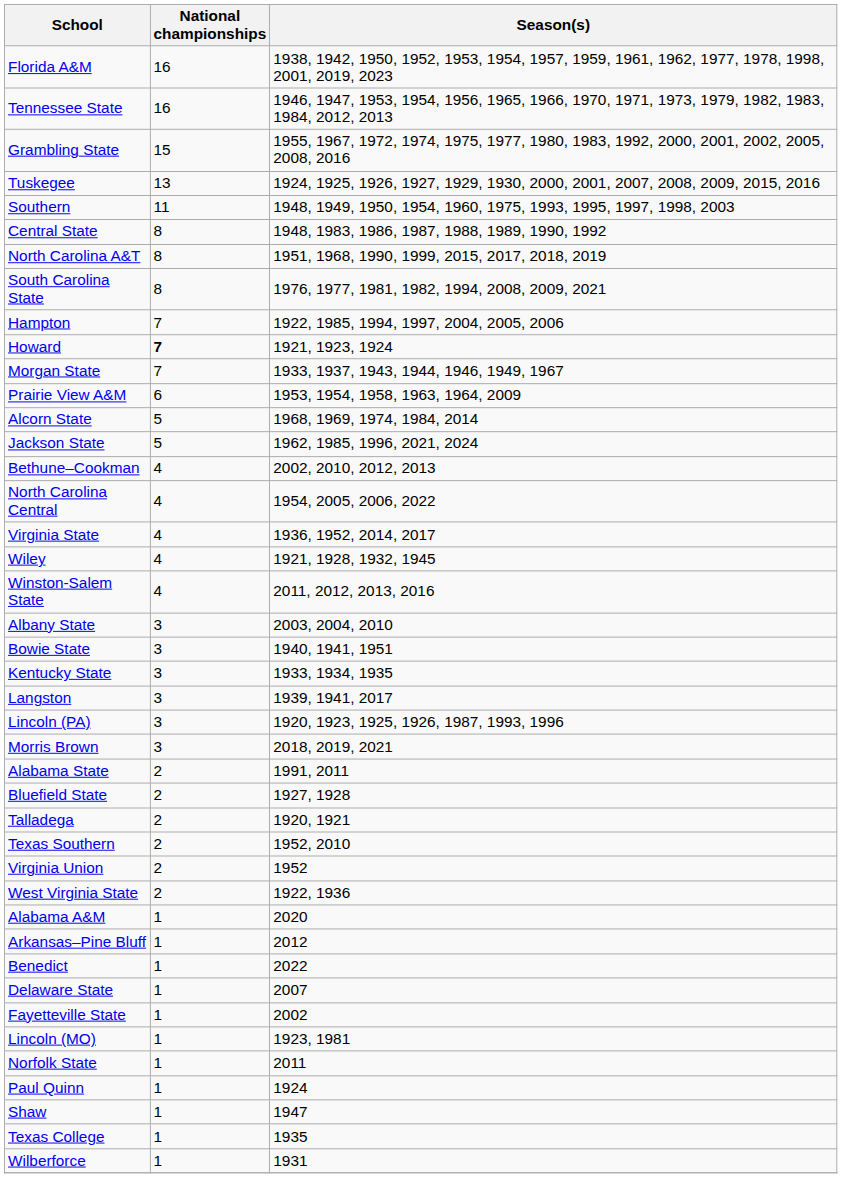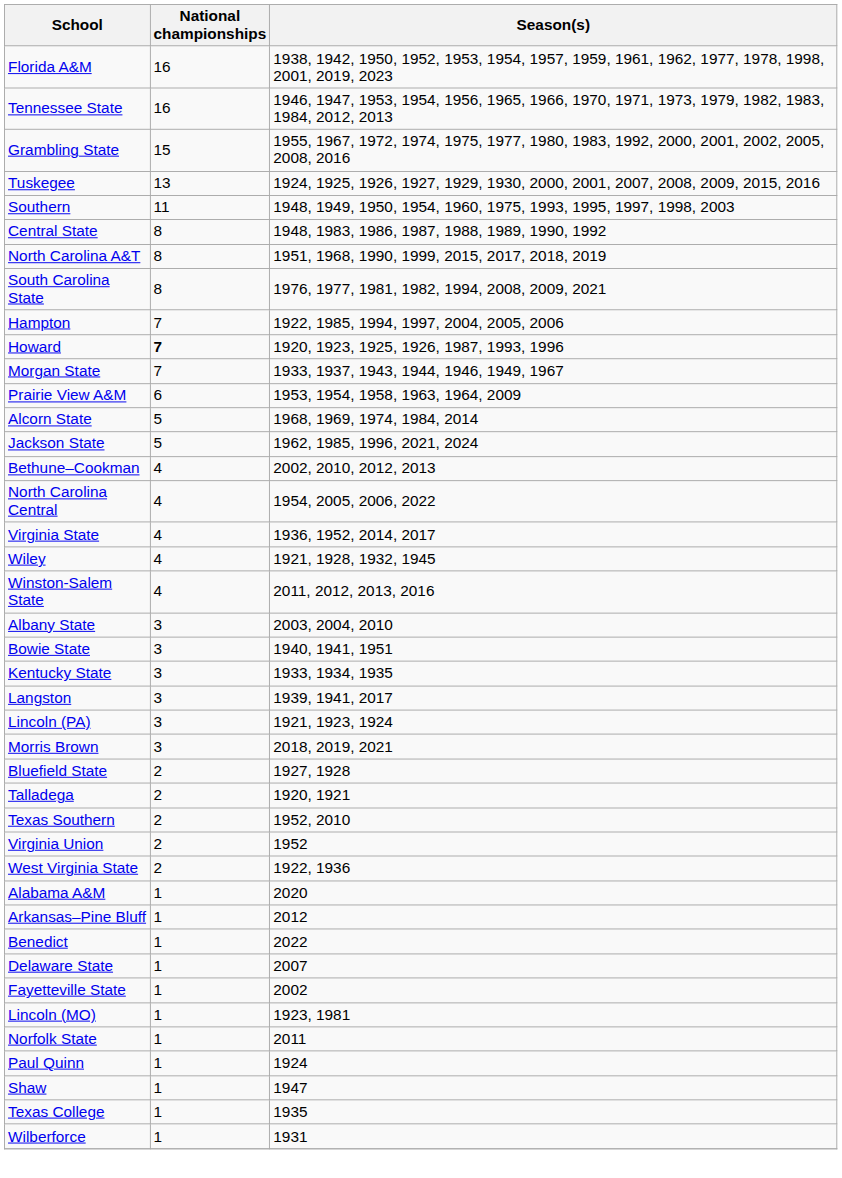Howard | Season(s): 1921, 1923, 1924 -> 1920, 1923, 1925, 1926, 1987, 1993, 1996
Lincoln (PA) | Season(s): 1920, 1923, 1925, 1926, 1987, 1993, 1996 -> 1921, 1923, 1924
- row: Alabama State | 2 | 1991, 2011
